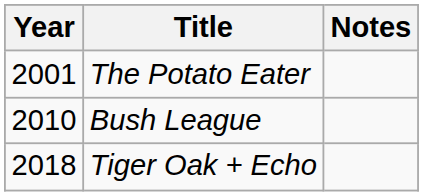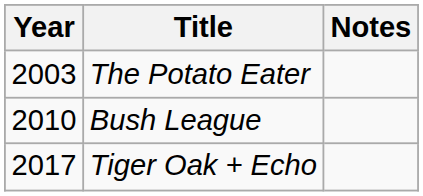The Potato Eater | Year: 2001 -> 2003
Tiger Oak + Echo | Year: 2018 -> 2017
